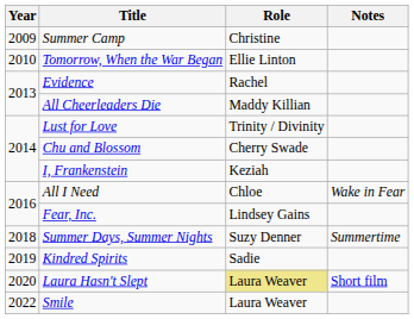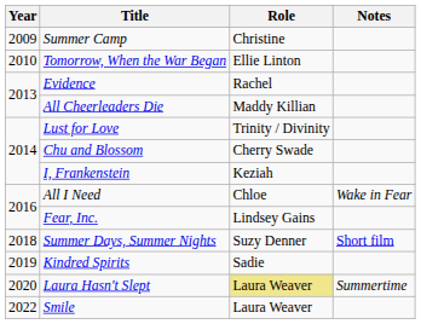Summer Days, Summer Nights | Notes: Summertime -> Short film
Laura Hasn't Slept | Notes: Short film -> Summertime
